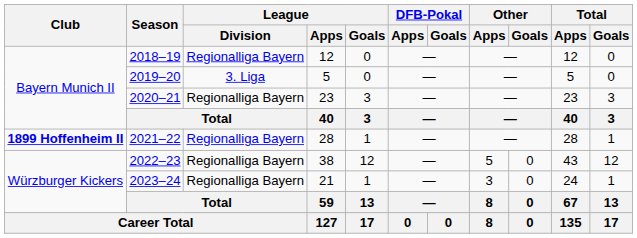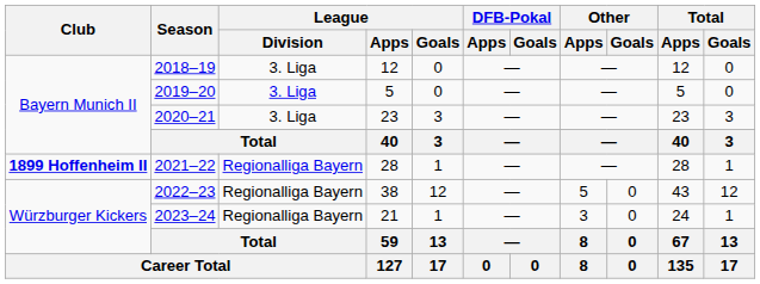2018–19 | League / Division: Regionalliga Bayern -> 3. Liga
2020–21 | League / Division: Regionalliga Bayern -> 3. Liga
